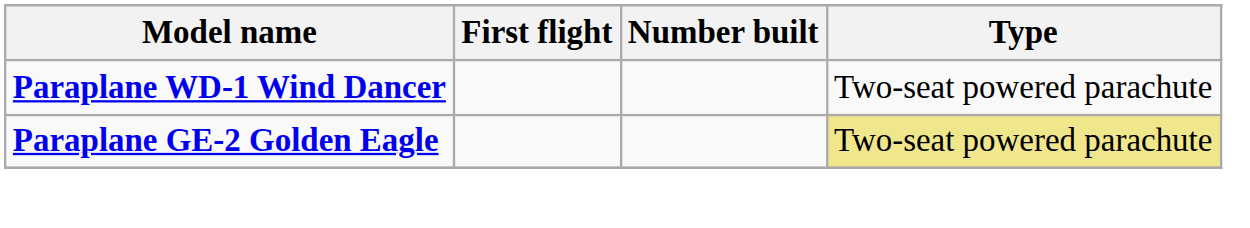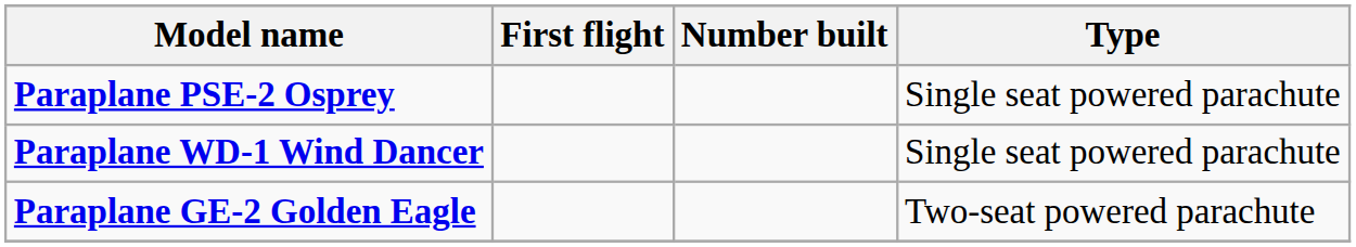+ row: Paraplane PSE-2 Osprey | Single seat powered parachute
Paraplane WD-1 Wind Dancer | Type: Two-seat powered parachute -> Single seat powered parachute
Paraplane GE-2 Golden Eagle | Type: khaki background -> no background
